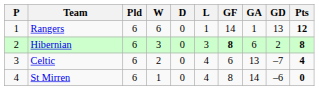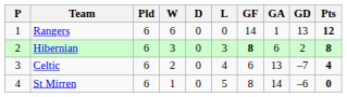Rangers | L: 1 -> 0
St Mirren | L: 4 -> 5
